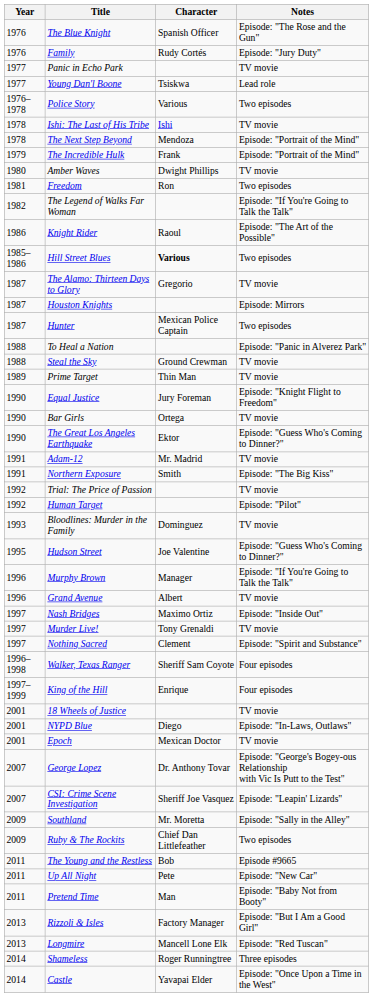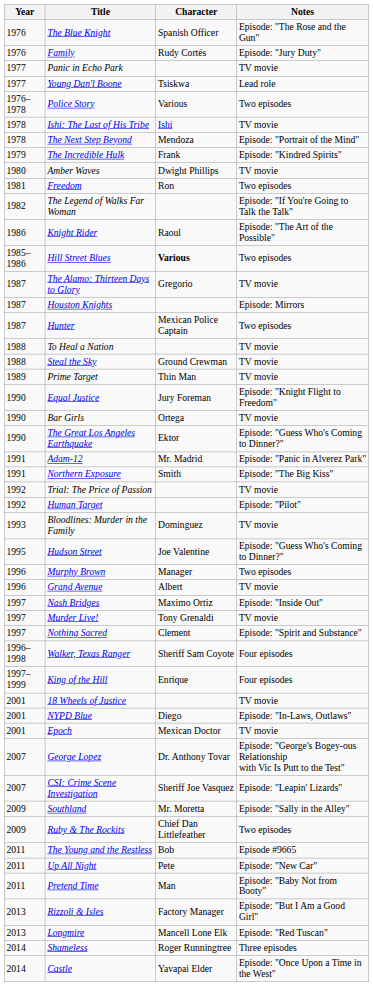The Incredible Hulk | Notes: Episode: "Portrait of the Mind" -> Episode: "Kindred Spirits"
To Heal a Nation | Notes: Episode: "Panic in Alverez Park" -> TV movie
Adam-12 | Notes: TV movie -> Episode: "Panic in Alverez Park"
Murphy Brown | Notes: Episode: "If You're Going to Talk the Talk" -> Two episodes
